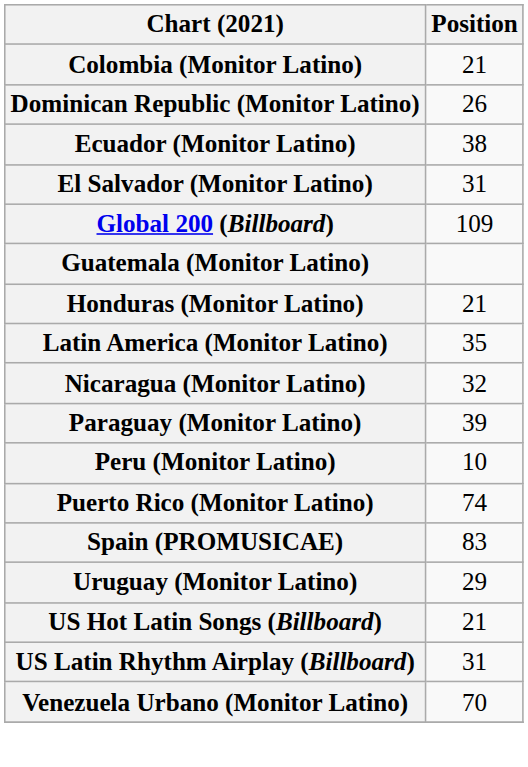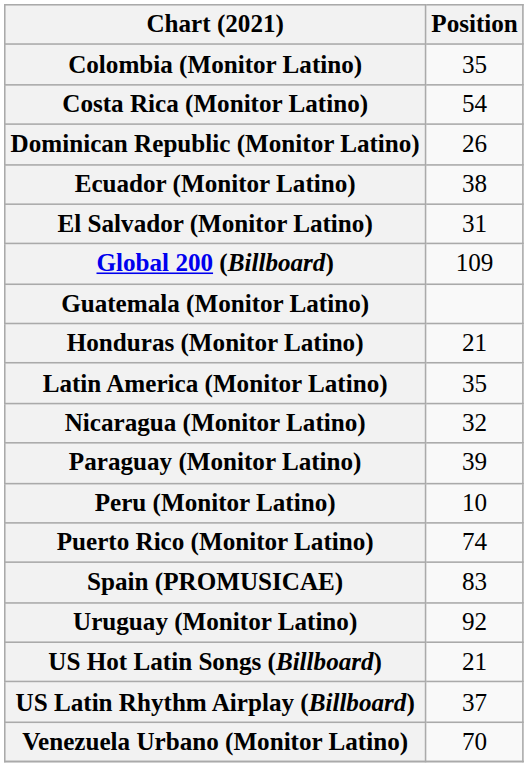Colombia (Monitor Latino) | Position: 21 -> 35
+ row: Costa Rica (Monitor Latino) | 54
Uruguay (Monitor Latino) | Position: 29 -> 92
US Latin Rhythm Airplay (Billboard) | Position: 31 -> 37
